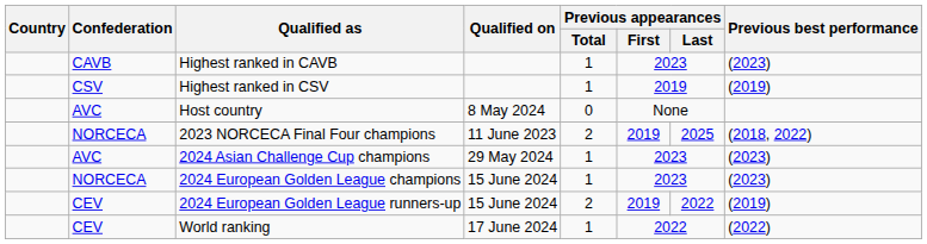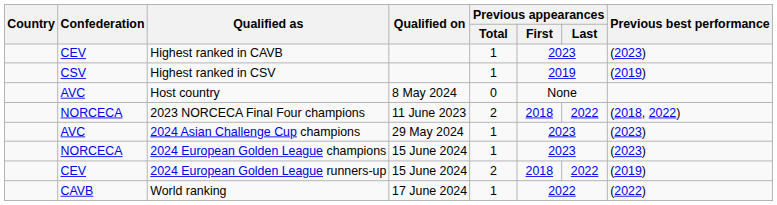Highest ranked in CAVB | Confederation: CAVB -> CEV
2023 NORCECA Final Four champions | Previous appearances / First: 2019 -> 2018
2023 NORCECA Final Four champions | Previous appearances / Last: 2025 -> 2022
2024 European Golden League runners-up | Previous appearances / First: 2019 -> 2018
World ranking | Confederation: CEV -> CAVB
